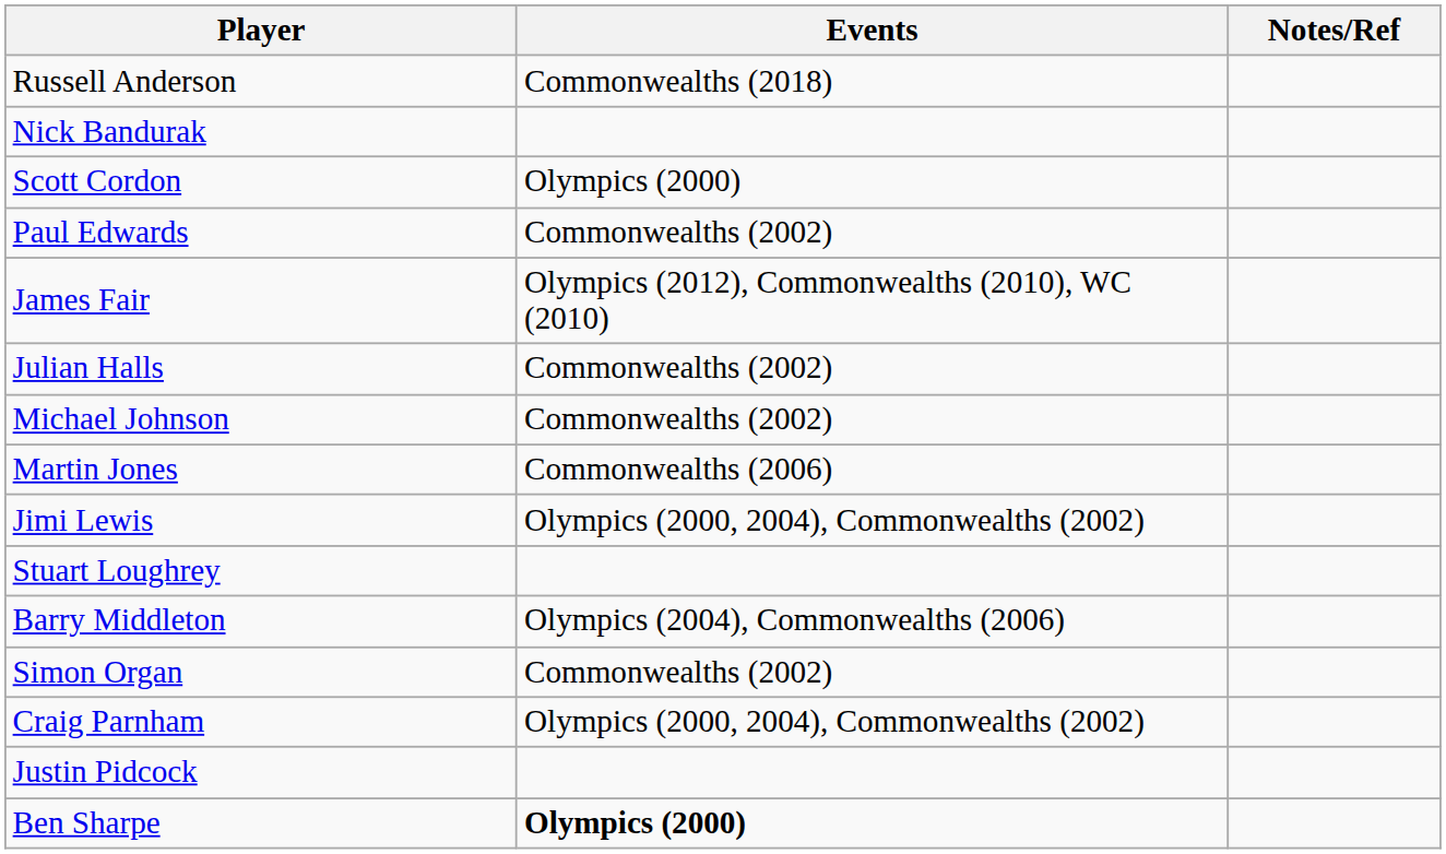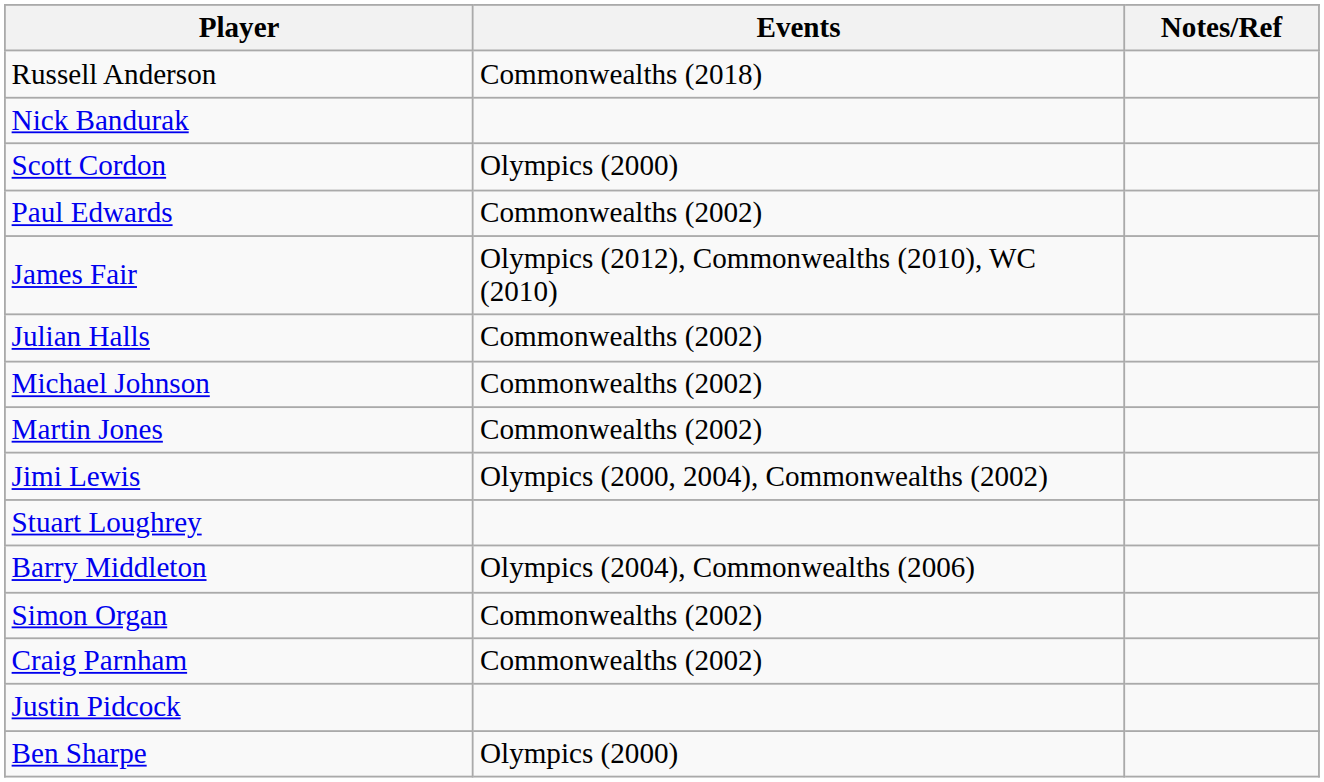Martin Jones | Events: Commonwealths (2006) -> Commonwealths (2002)
Craig Parnham | Events: Olympics (2000, 2004), Commonwealths (2002) -> Commonwealths (2002)
Ben Sharpe | Events: bold -> normal
